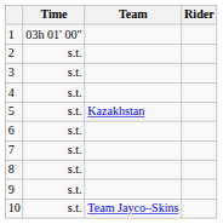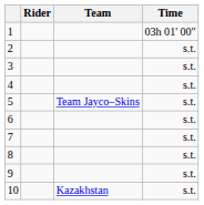columns swapped: Rider <-> Time
5 | Team: Kazakhstan -> Team Jayco–Skins
10 | Team: Team Jayco–Skins -> Kazakhstan
